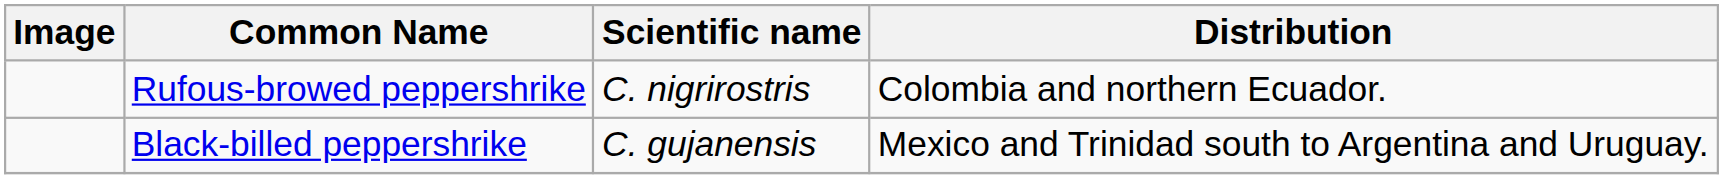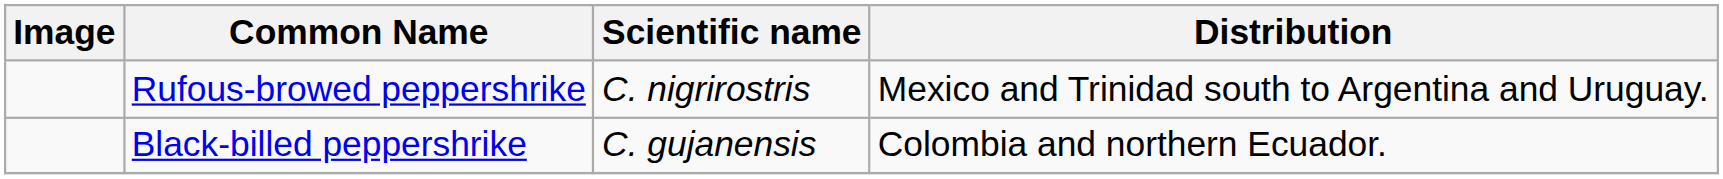Rufous-browed peppershrike | Distribution: Colombia and northern Ecuador. -> Mexico and Trinidad south to Argentina and Uruguay.
Black-billed peppershrike | Distribution: Mexico and Trinidad south to Argentina and Uruguay. -> Colombia and northern Ecuador.
